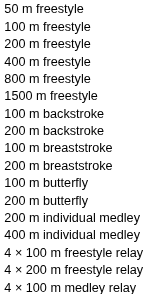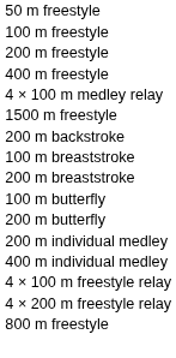rows swapped: 800 m freestyle <-> 4 × 100 m medley relay
- row: 100 m backstroke
